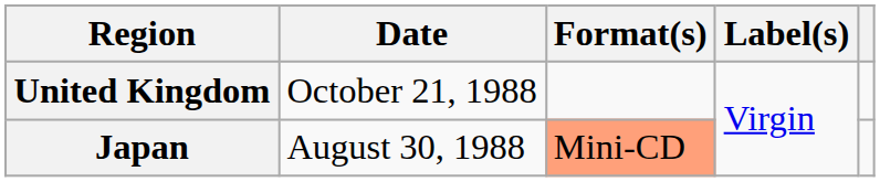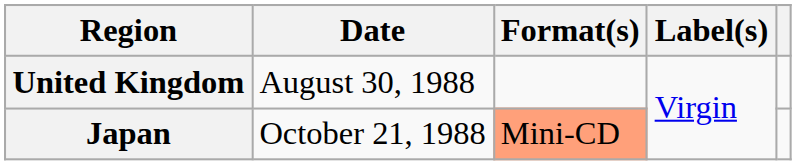United Kingdom | Date: October 21, 1988 -> August 30, 1988
Japan | Date: August 30, 1988 -> October 21, 1988
